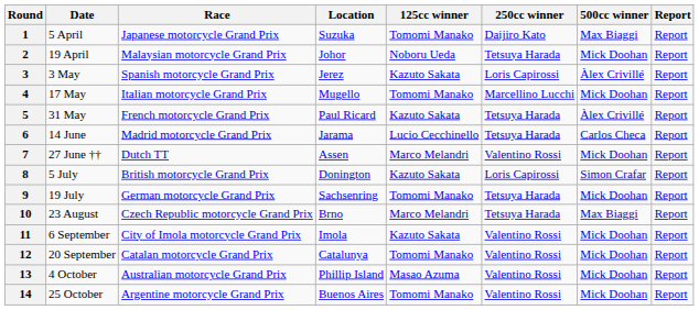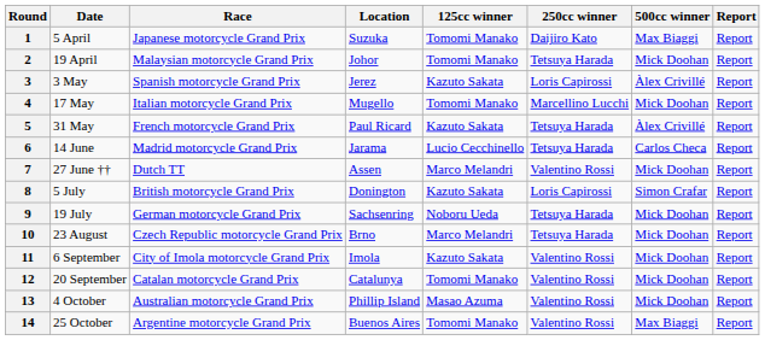2 | 125cc winner: Noboru Ueda -> Tomomi Manako
9 | 125cc winner: Tomomi Manako -> Noboru Ueda
10 | 500cc winner: Max Biaggi -> Mick Doohan
14 | 500cc winner: Mick Doohan -> Max Biaggi
